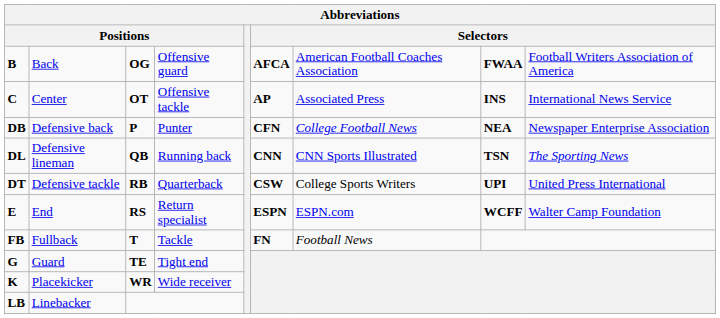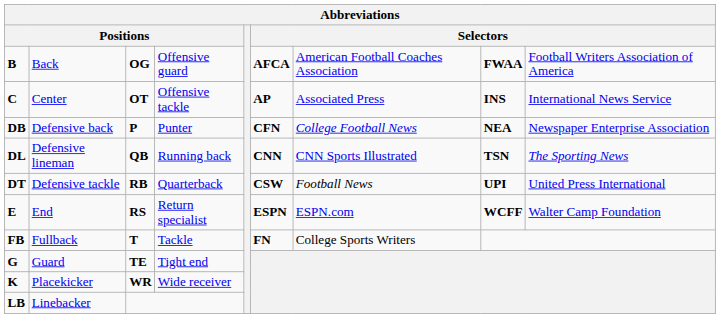DT | column 7: College Sports Writers -> Football News
FB | column 7: Football News -> College Sports Writers
